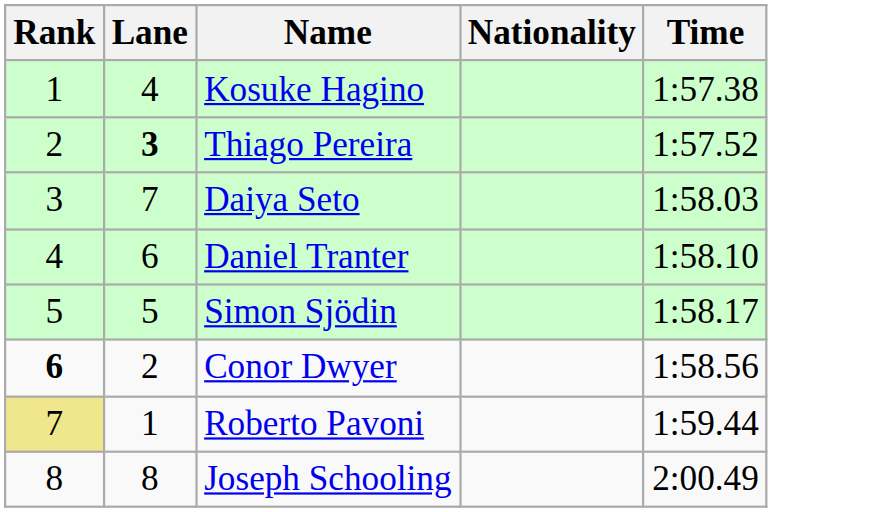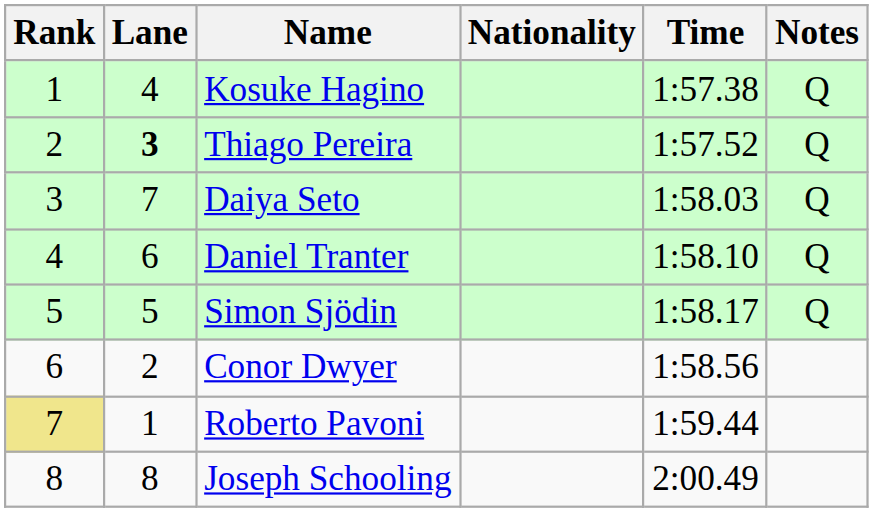+ column: Notes | Q | Q | Q | Q | Q
Conor Dwyer | Rank: bold -> normal
